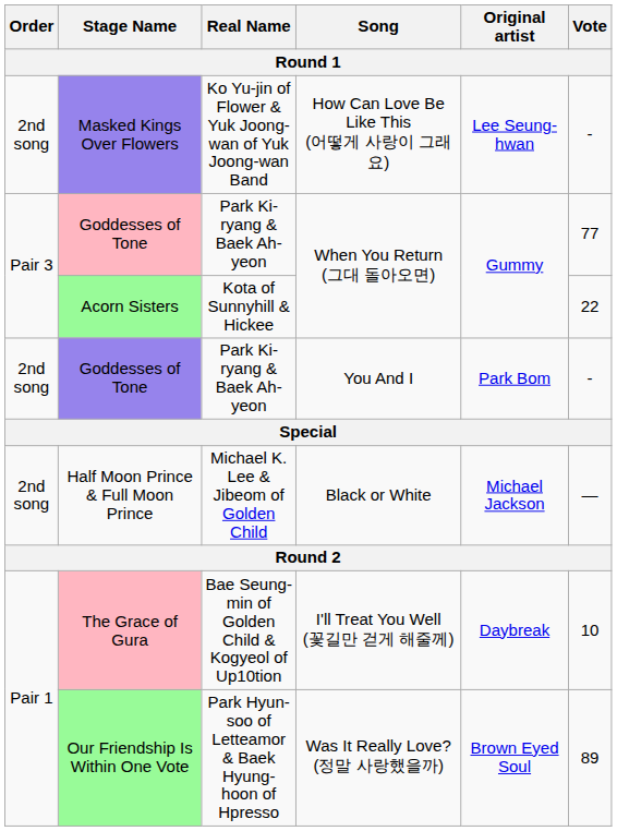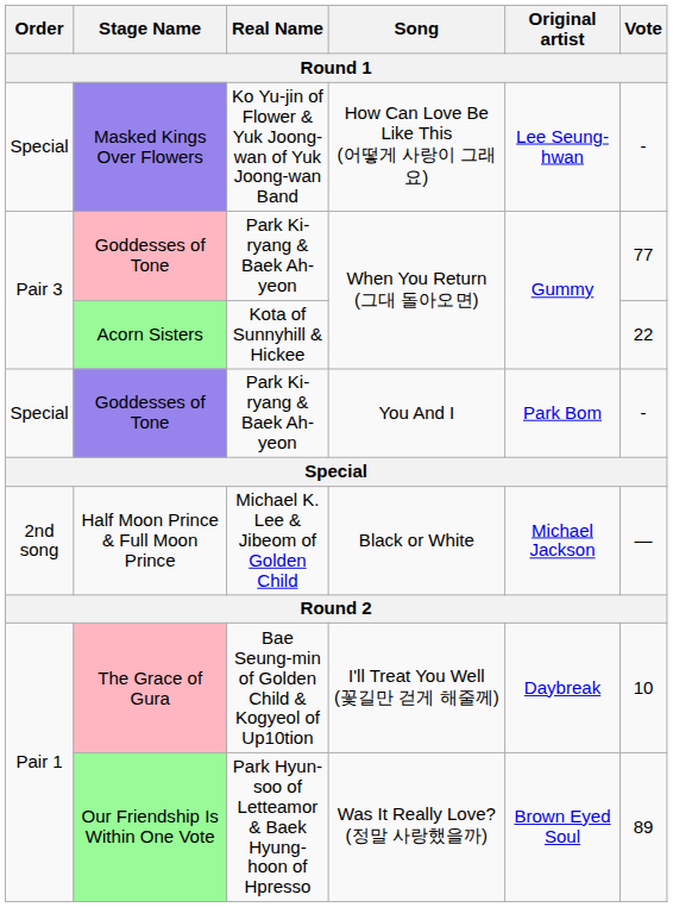Masked Kings Over Flowers | Order: 2nd song -> Special
Goddesses of Tone / You And I | Order: 2nd song -> Special
